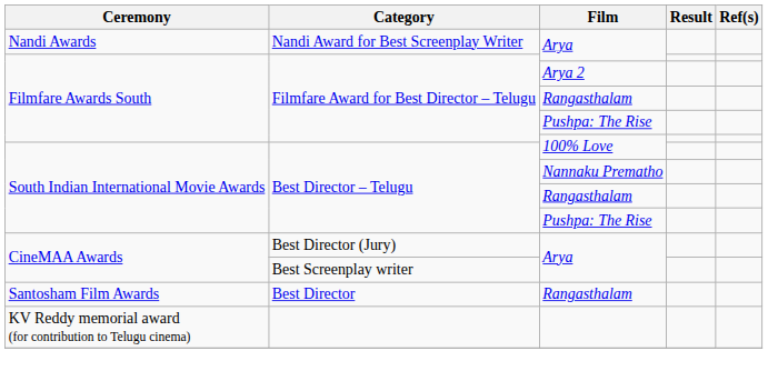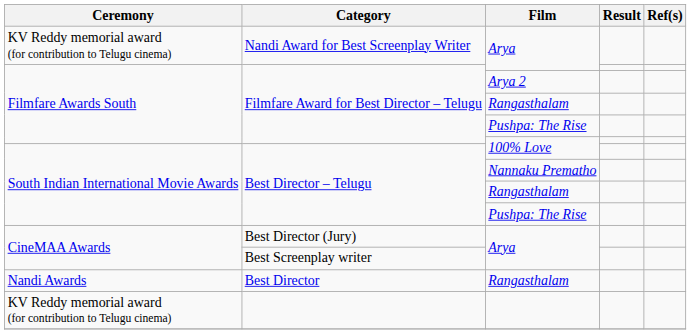Nandi Award for Best Screenplay Writer | Ceremony: Nandi Awards -> KV Reddy memorial award (for contribution to Telugu cinema)
Best Director | Ceremony: Santosham Film Awards -> Nandi Awards
